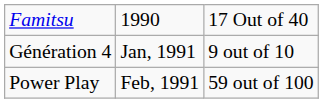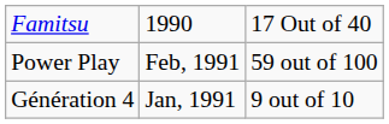rows swapped: Génération 4 <-> Power Play
